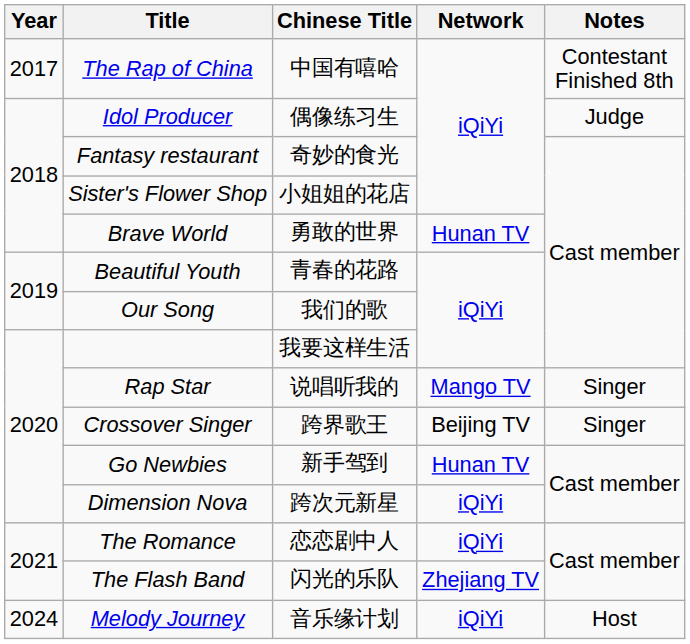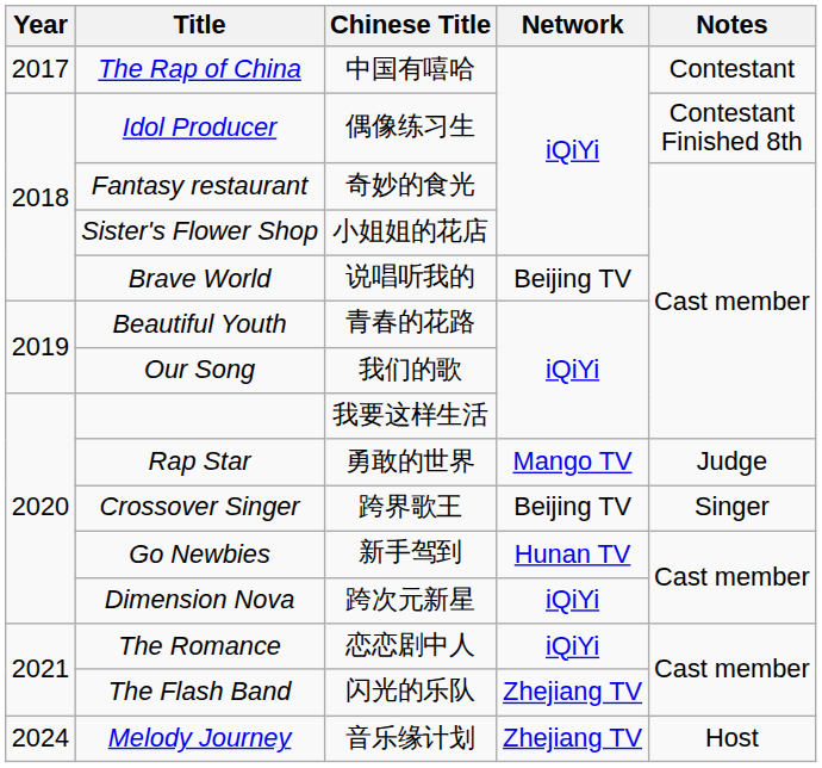The Rap of China | Notes: Contestant Finished 8th -> Contestant
Idol Producer | Notes: Judge -> Contestant Finished 8th
Brave World | Chinese Title: 勇敢的世界 -> 说唱听我的
Brave World | Network: Hunan TV -> Beijing TV
Rap Star | Chinese Title: 说唱听我的 -> 勇敢的世界
Rap Star | Notes: Singer -> Judge
Melody Journey | Network: iQiYi -> Zhejiang TV
